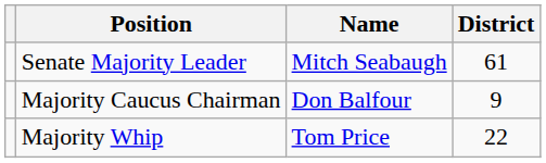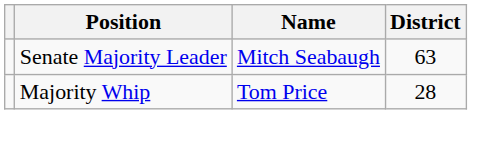Senate Majority Leader | District: 61 -> 63
- row: Majority Caucus Chairman | Don Balfour | 9
Majority Whip | District: 22 -> 28
